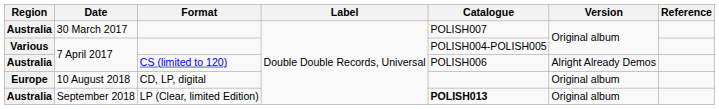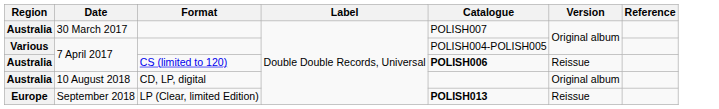7 April 2017 / CS (limited to 120) | Catalogue: normal -> bold
7 April 2017 / CS (limited to 120) | Version: Alright Already Demos -> Reissue
10 August 2018 | Region: Europe -> Australia
September 2018 | Region: Australia -> Europe
September 2018 | Version: Original album -> Reissue
